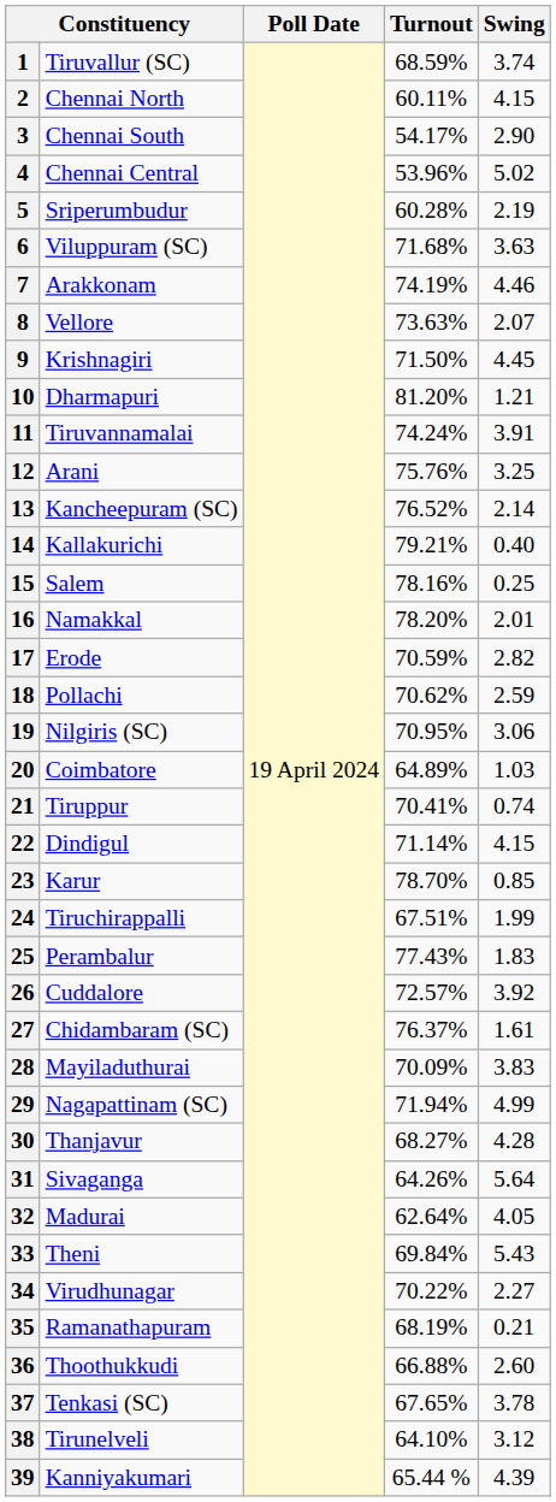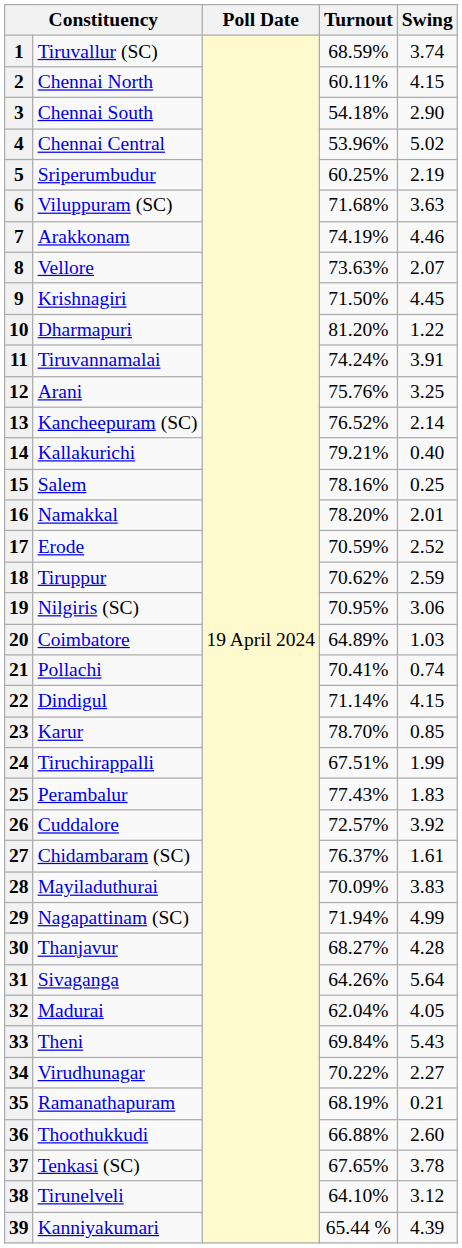3 | Turnout: 54.17% -> 54.18%
5 | Turnout: 60.28% -> 60.25%
10 | Swing: 1.21 -> 1.22
17 | Swing: 2.82 -> 2.52
18 | column 2: Pollachi -> Tiruppur
21 | column 2: Tiruppur -> Pollachi
32 | Turnout: 62.64% -> 62.04%
